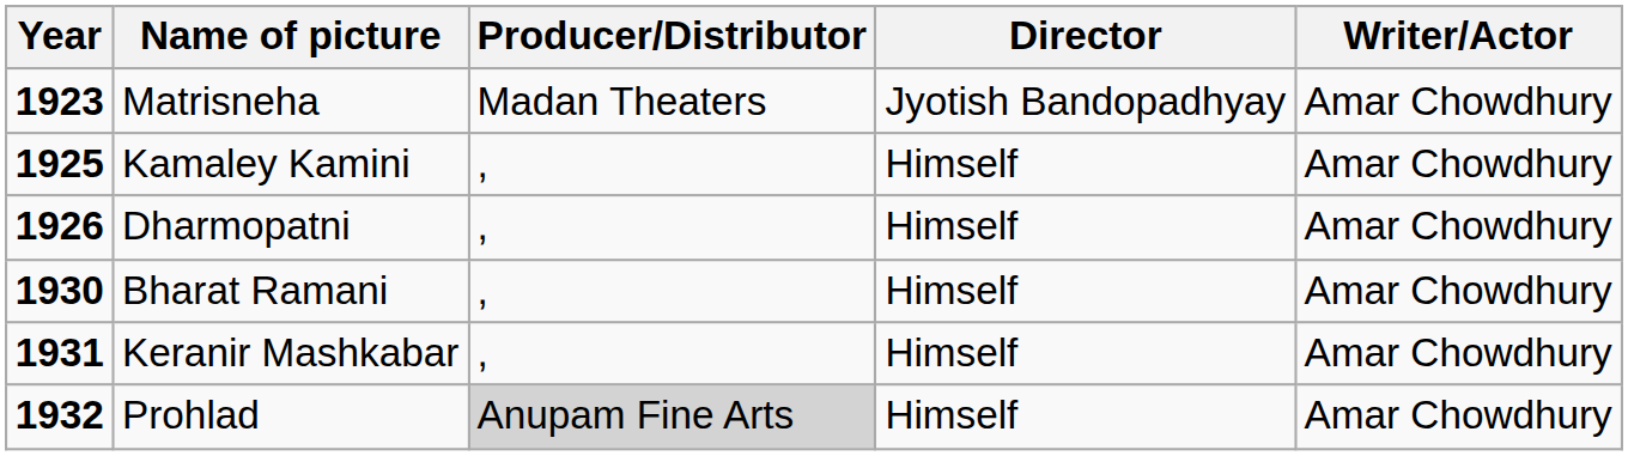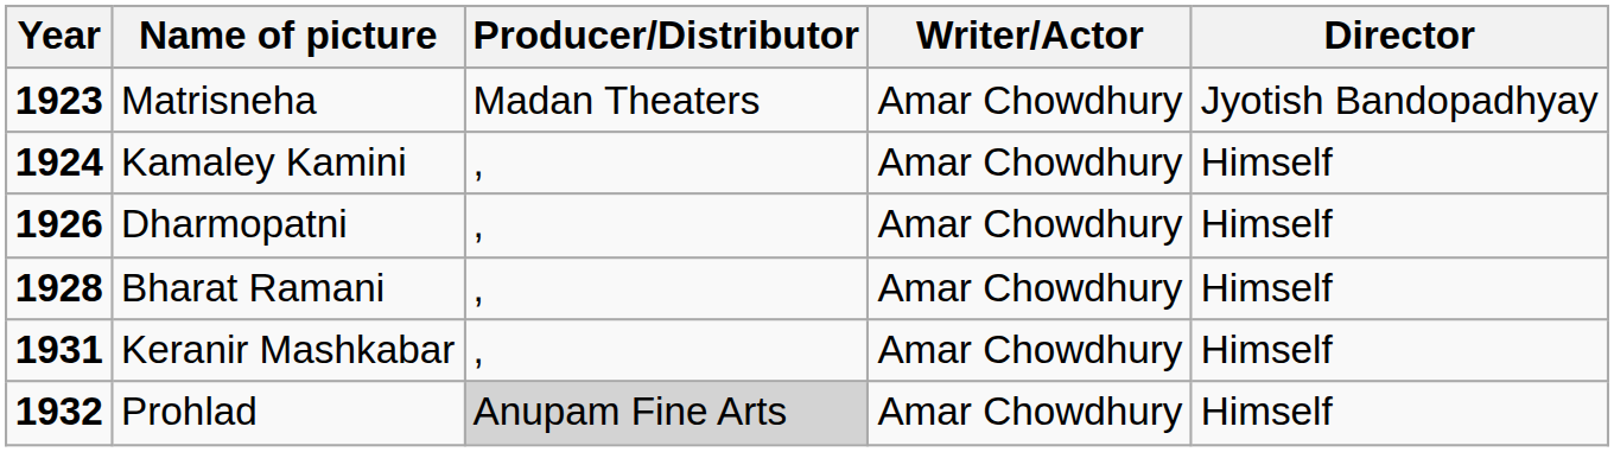columns swapped: Writer/Actor <-> Director
Kamaley Kamini | Year: 1925 -> 1924
Bharat Ramani | Year: 1930 -> 1928
